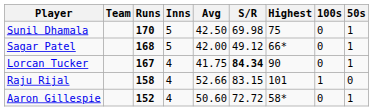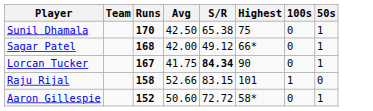- column: Inns | 5 | 5 | 4 | 4 | 4
Sunil Dhamala | S/R: 69.98 -> 65.38
